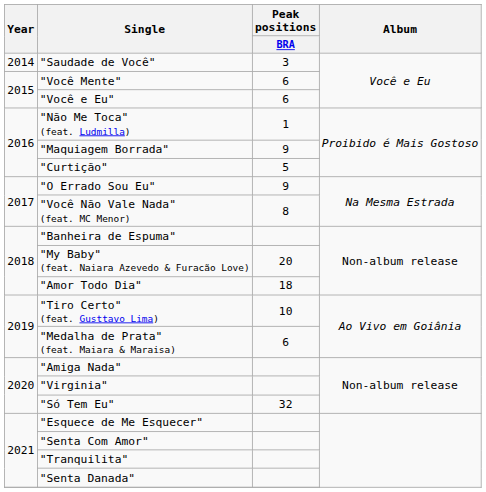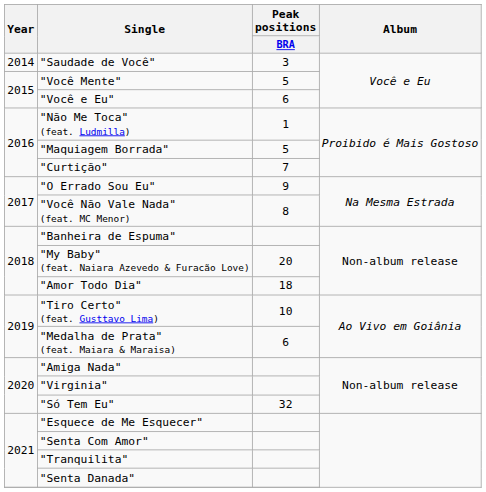"Você Mente" | Peak positions / BRA: 6 -> 5
"Maquiagem Borrada" | Peak positions / BRA: 9 -> 5
"Curtição" | Peak positions / BRA: 5 -> 7
